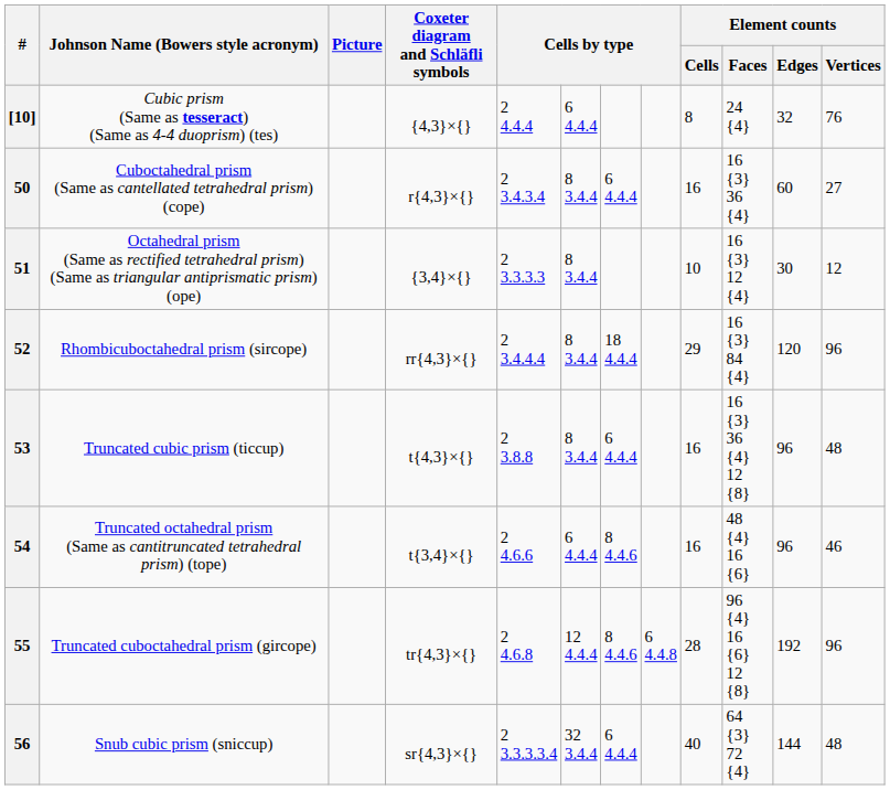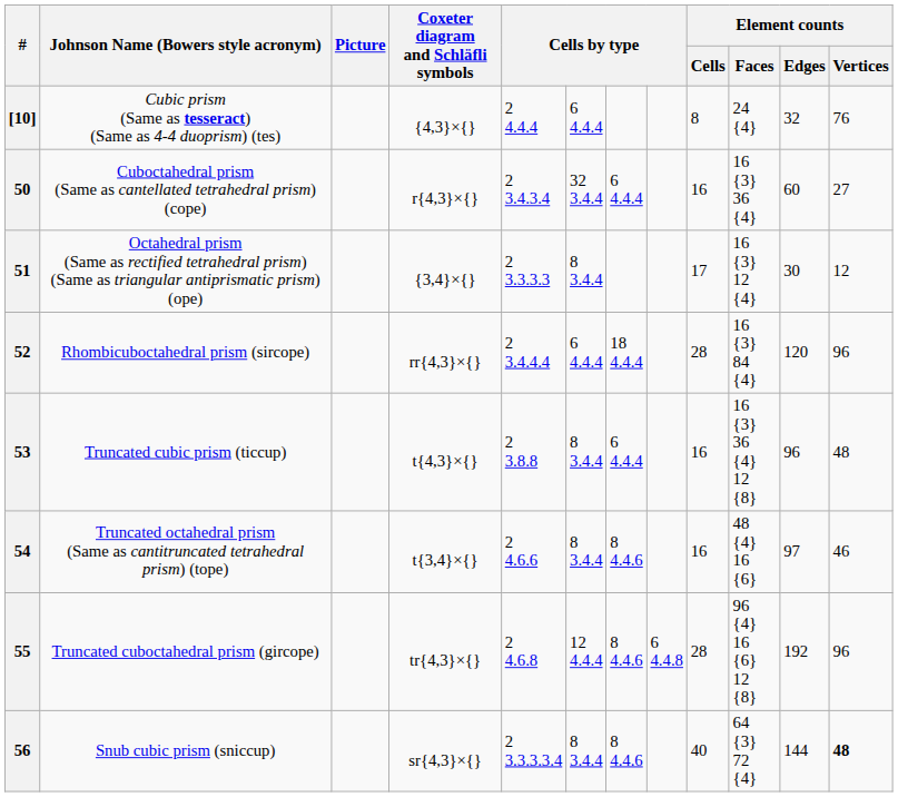50 | column 6: 8 3.4.4 -> 32 3.4.4
51 | Element counts / Cells: 10 -> 17
52 | column 6: 8 3.4.4 -> 6 4.4.4
52 | Element counts / Cells: 29 -> 28
54 | column 6: 6 4.4.4 -> 8 3.4.4
54 | Element counts / Edges: 96 -> 97
56 | column 6: 32 3.4.4 -> 8 3.4.4
56 | column 7: 6 4.4.4 -> 8 4.4.6
56 | Element counts / Vertices: normal -> bold
